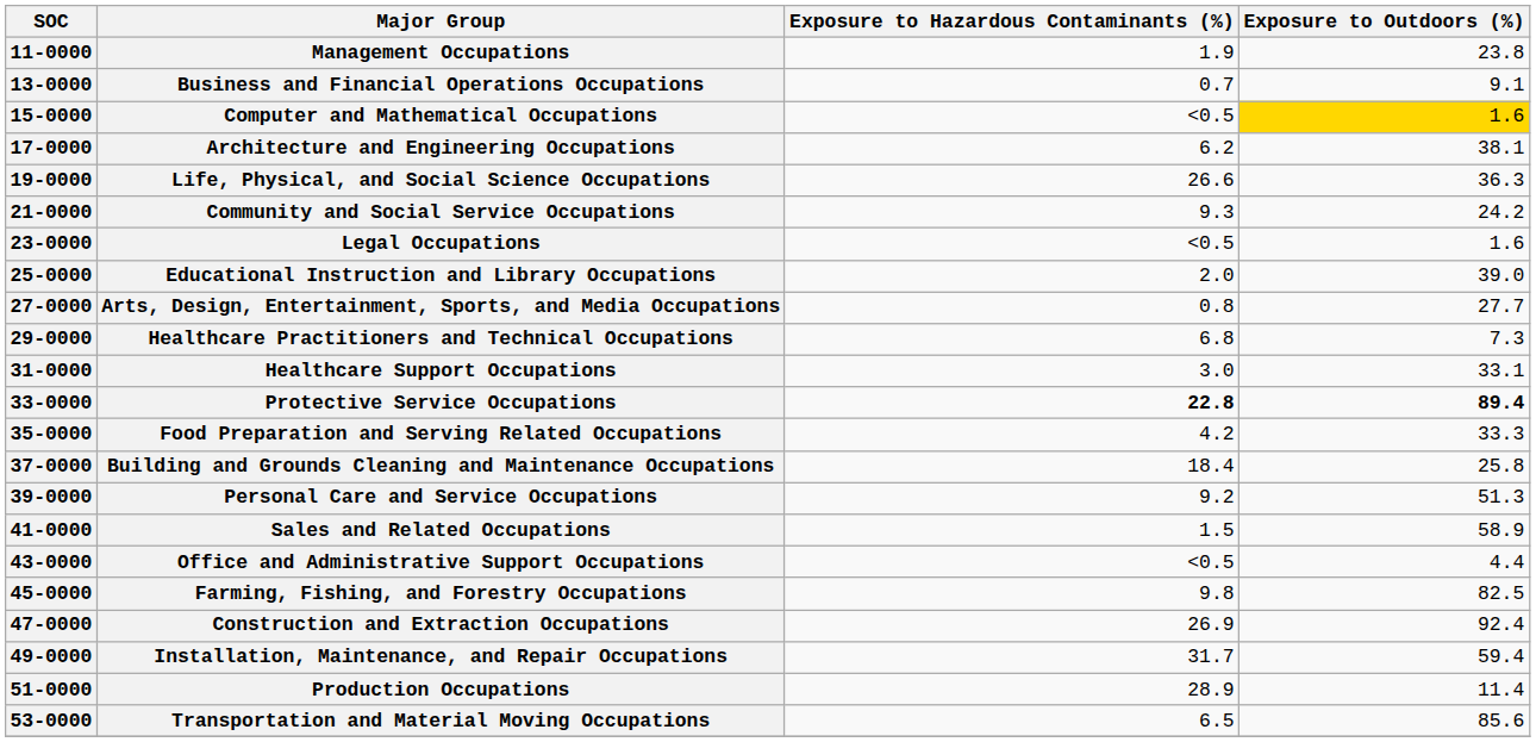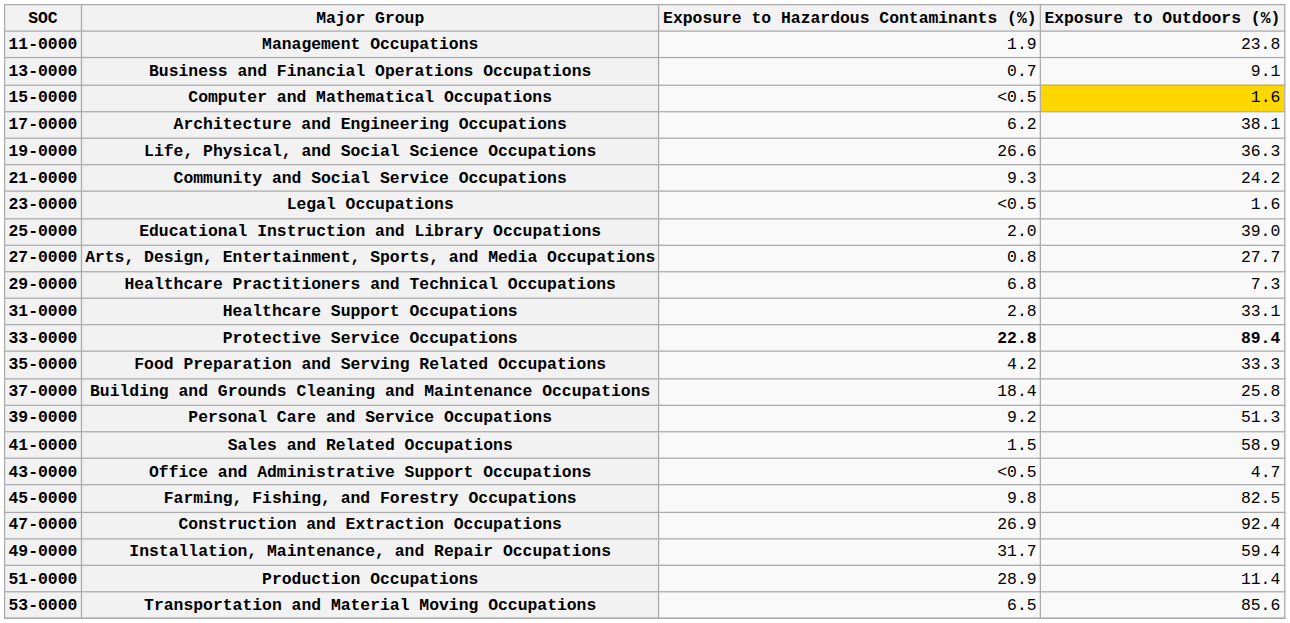Healthcare Support Occupations | Exposure to Hazardous Contaminants (%): 3.0 -> 2.8
Office and Administrative Support Occupations | Exposure to Outdoors (%): 4.4 -> 4.7
